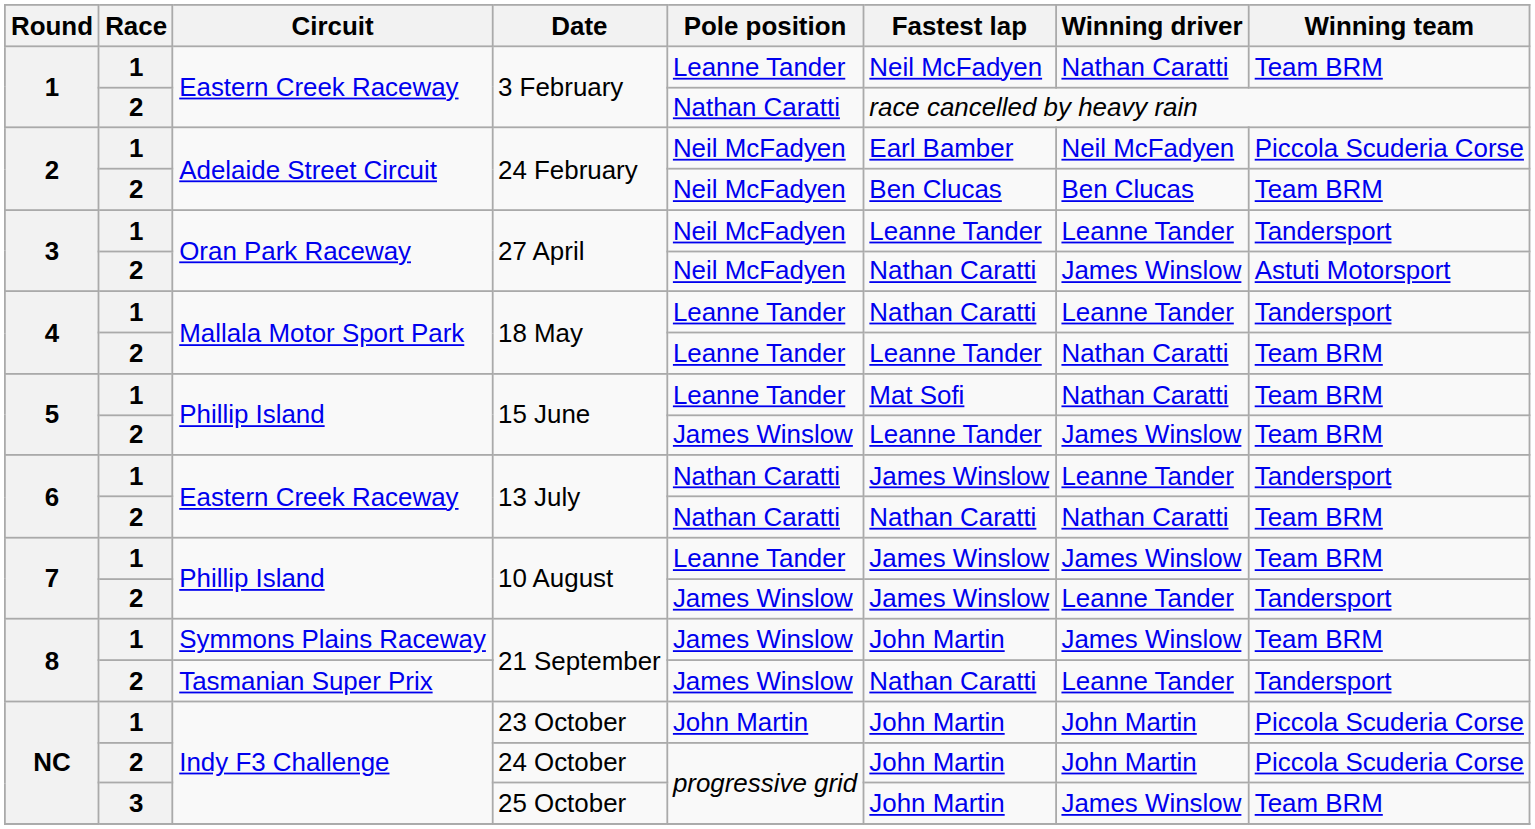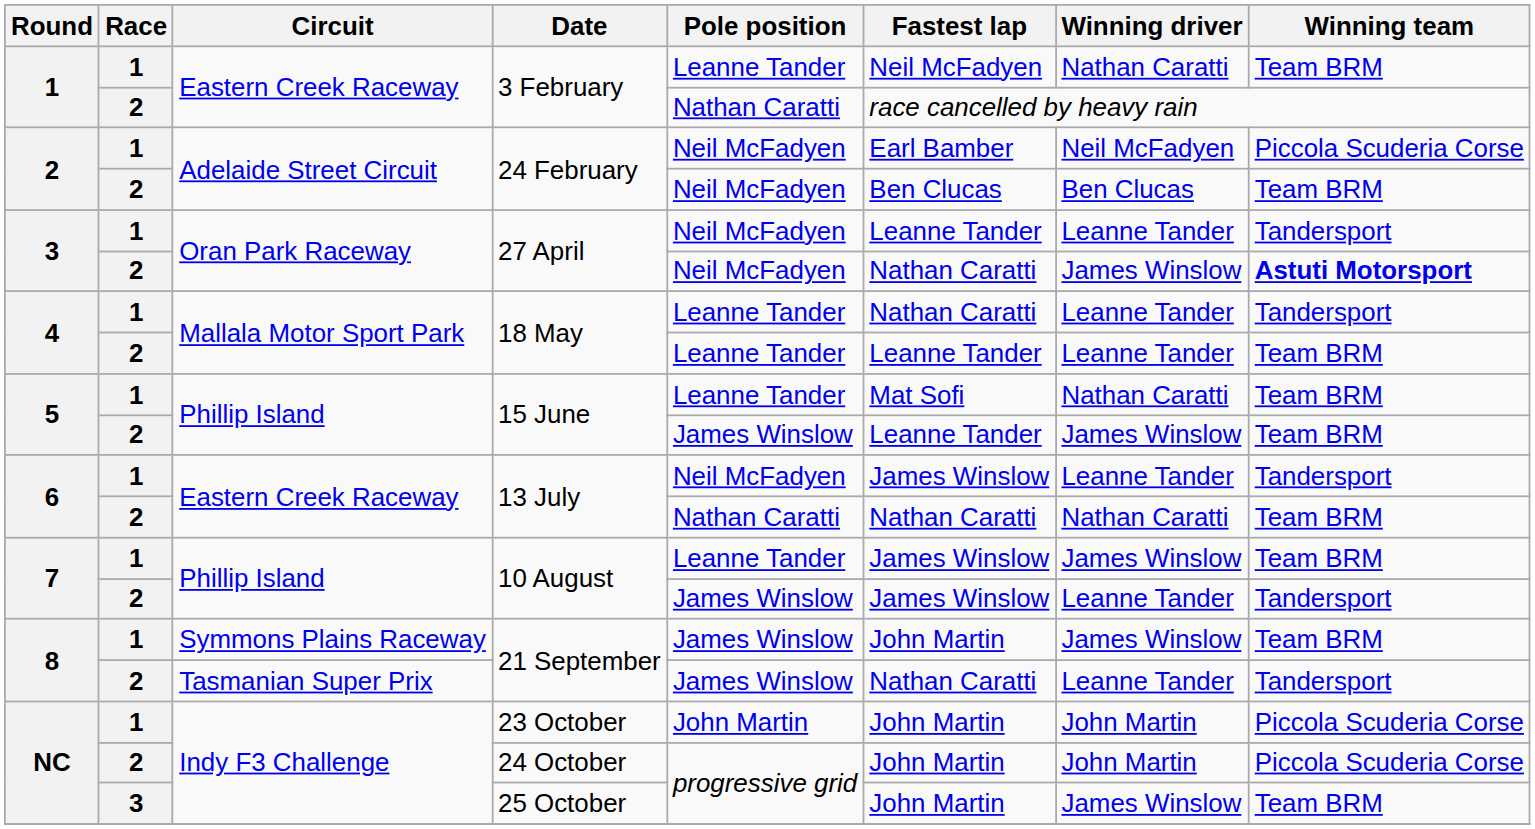2 / 27 April | Winning team: normal -> bold
2 / 18 May | Winning driver: Nathan Caratti -> Leanne Tander
1 / 13 July | Pole position: Nathan Caratti -> Neil McFadyen
